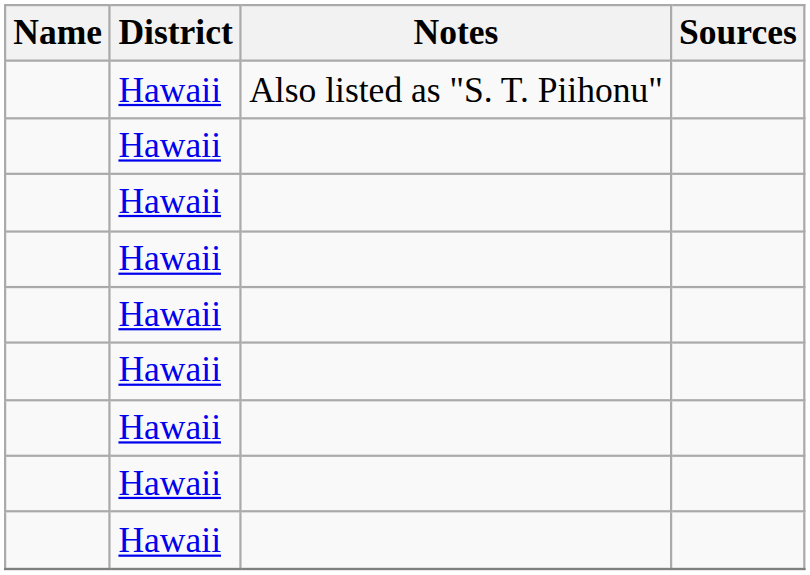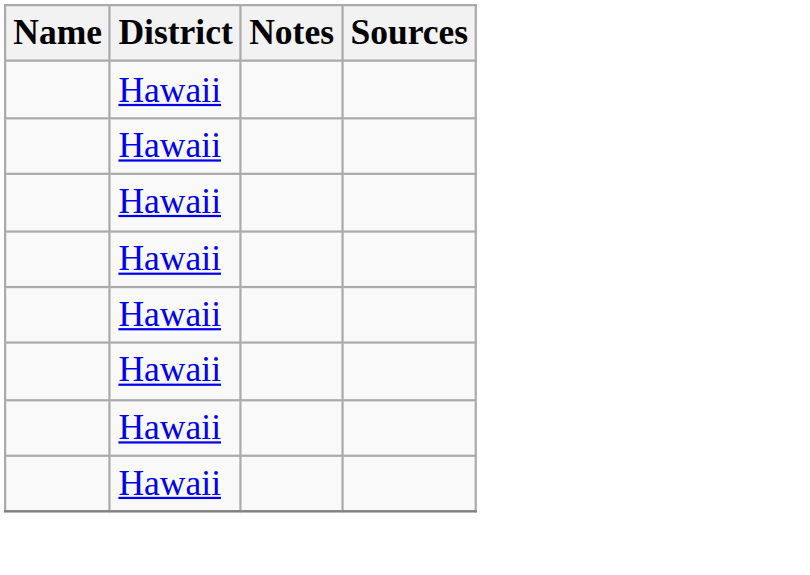- row: Hawaii | Also listed as "S. T. Piihonu"
